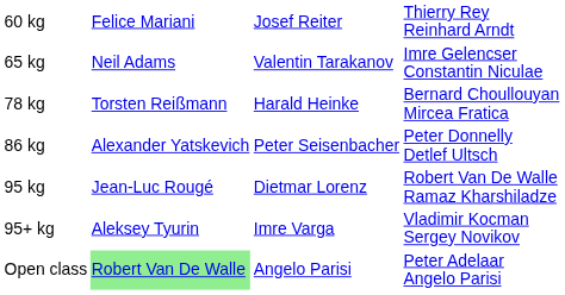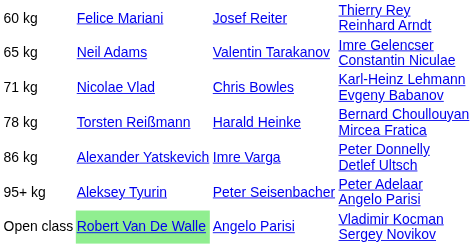+ row: 71 kg | Nicolae Vlad | Chris Bowles | Karl-Heinz Lehmann Evgeny Babanov
86 kg | column 3: Peter Seisenbacher -> Imre Varga
- row: 95 kg | Jean-Luc Rougé | Dietmar Lorenz | Robert Van De Walle Ramaz Kharshiladze
95+ kg | column 3: Imre Varga -> Peter Seisenbacher
95+ kg | column 4: Vladimir Kocman Sergey Novikov -> Peter Adelaar Angelo Parisi
Open class | column 4: Peter Adelaar Angelo Parisi -> Vladimir Kocman Sergey Novikov
